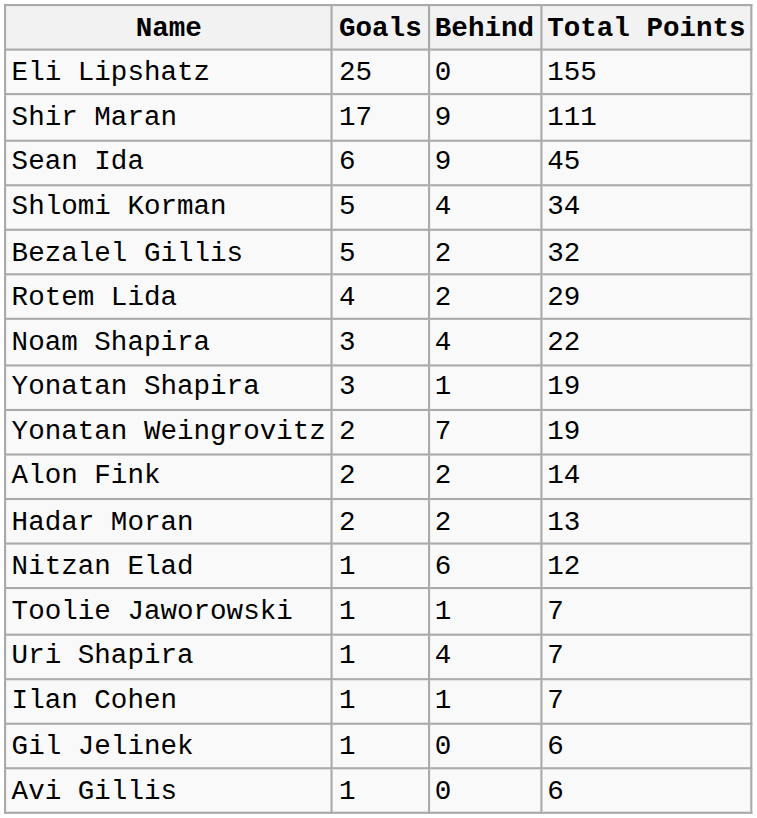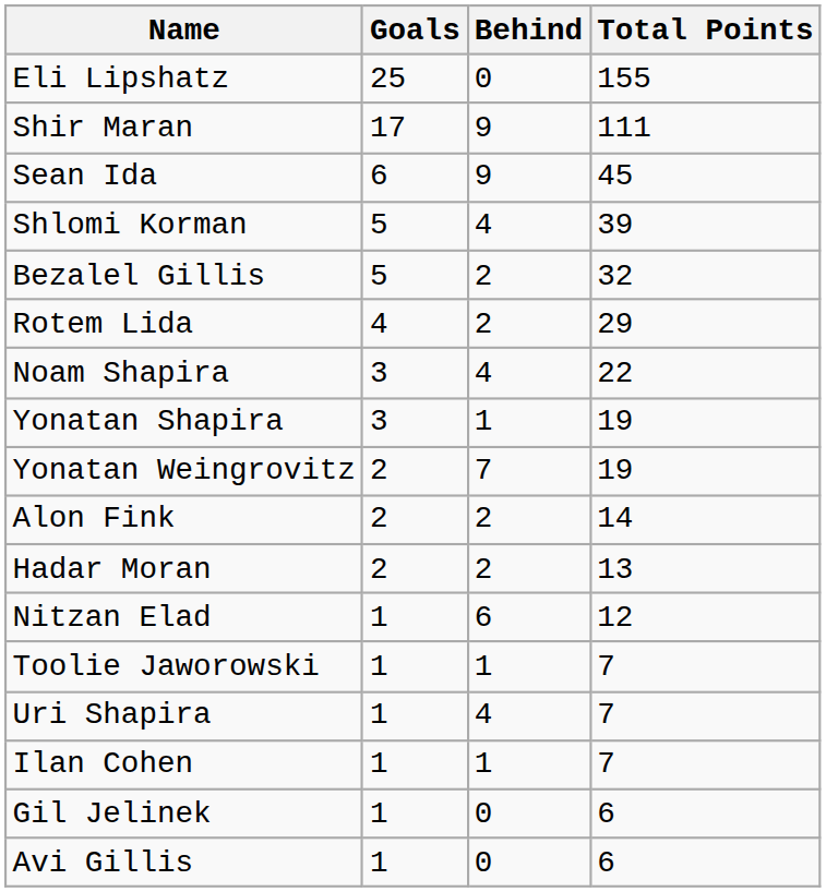Shlomi Korman | Total Points: 34 -> 39
